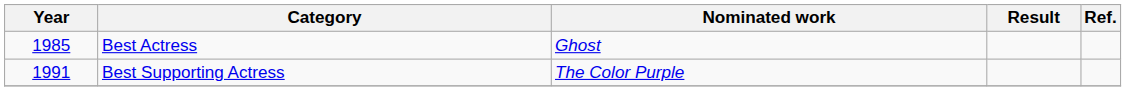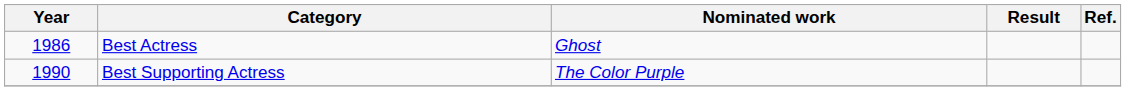Best Actress | Year: 1985 -> 1986
Best Supporting Actress | Year: 1991 -> 1990
